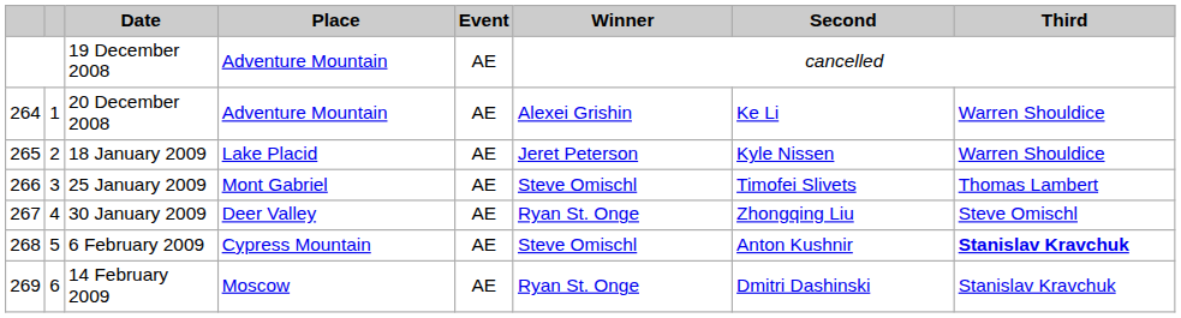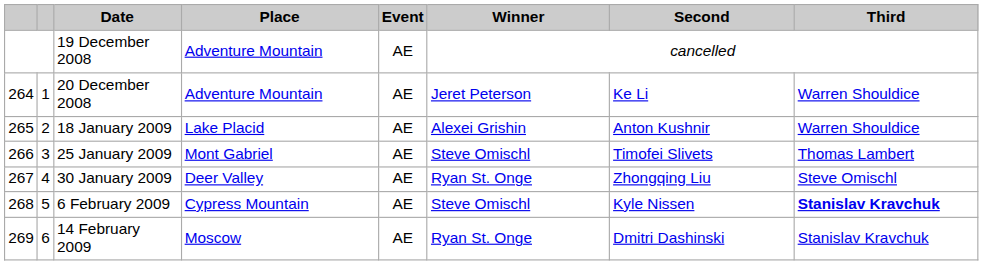20 December 2008 | Winner: Alexei Grishin -> Jeret Peterson
18 January 2009 | Winner: Jeret Peterson -> Alexei Grishin
18 January 2009 | Second: Kyle Nissen -> Anton Kushnir
6 February 2009 | Second: Anton Kushnir -> Kyle Nissen
